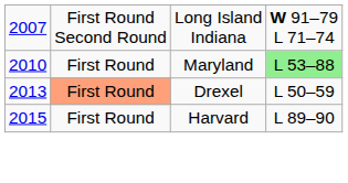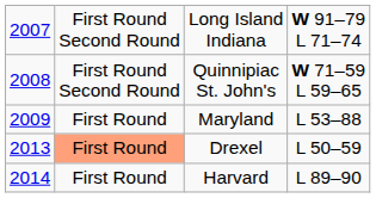+ row: 2008 | First Round Second Round | Quinnipiac St. John's | W 71–59 L 59–65
Maryland | column 1: 2010 -> 2009
Maryland | column 4: lightgreen background -> no background
Harvard | column 1: 2015 -> 2014
